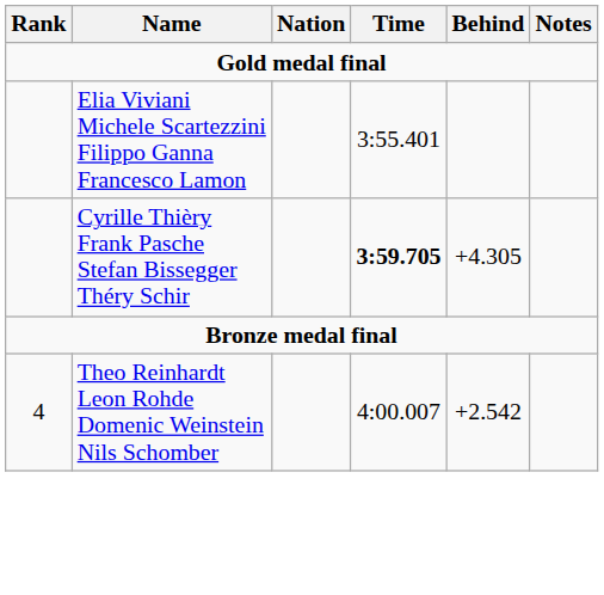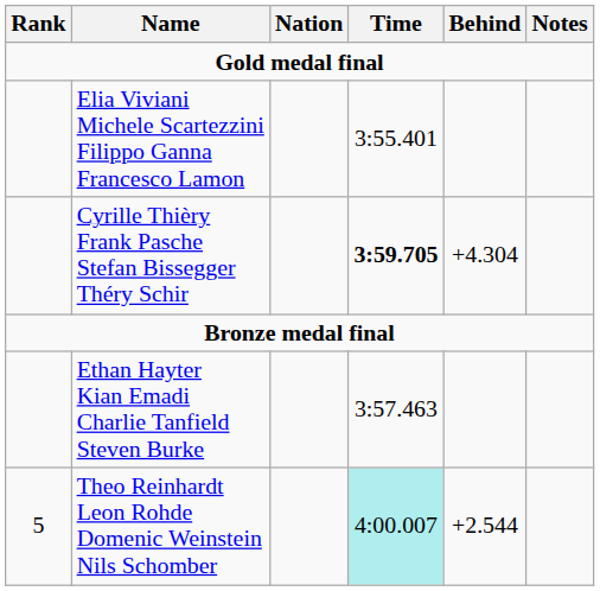Cyrille Thièry Frank Pasche Stefan Bissegger Théry Schir | Behind: +4.305 -> +4.304
+ row: Ethan Hayter Kian Emadi Charlie Tanfield Steven Burke | 3:57.463
Theo Reinhardt Leon Rohde Domenic Weinstein Nils Schomber | Rank: 4 -> 5
Theo Reinhardt Leon Rohde Domenic Weinstein Nils Schomber | Time: no background -> paleturquoise background
Theo Reinhardt Leon Rohde Domenic Weinstein Nils Schomber | Behind: +2.542 -> +2.544
